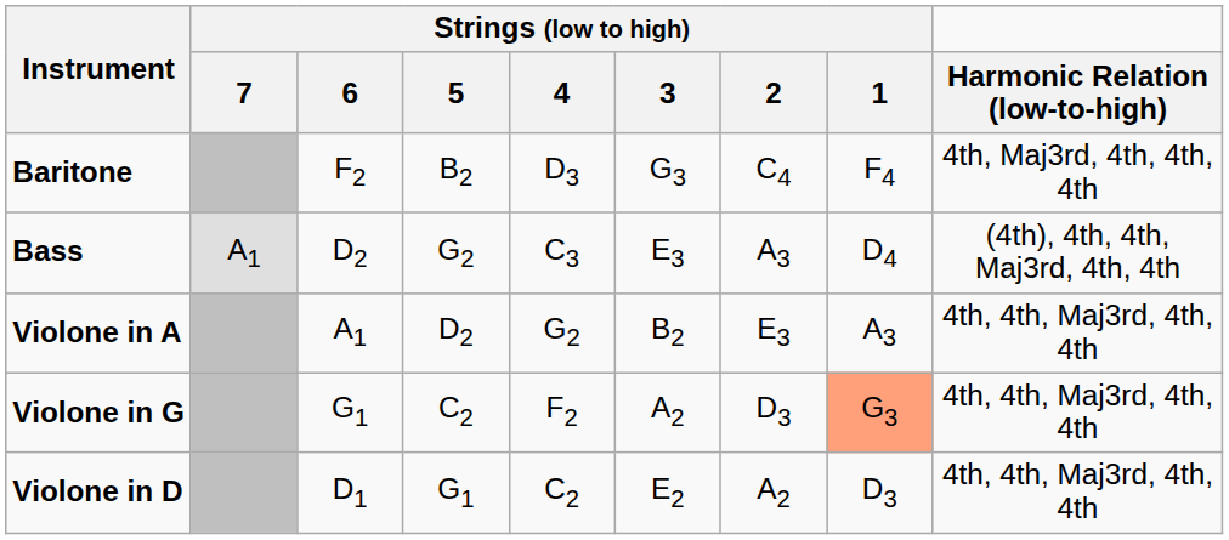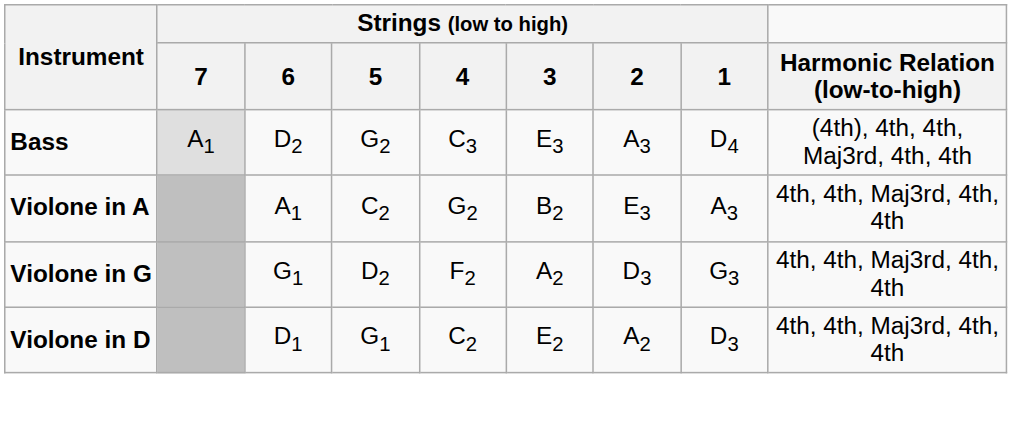- row: Baritone | F2 | B2 | D3 | G3 | C4 | F4 | 4th, Maj3rd, 4th, 4th, 4th
Violone in A | Strings (low to high) / 5: D2 -> C2
Violone in G | Strings (low to high) / 5: C2 -> D2
Violone in G | Strings (low to high) / 1: lightsalmon background -> no background
